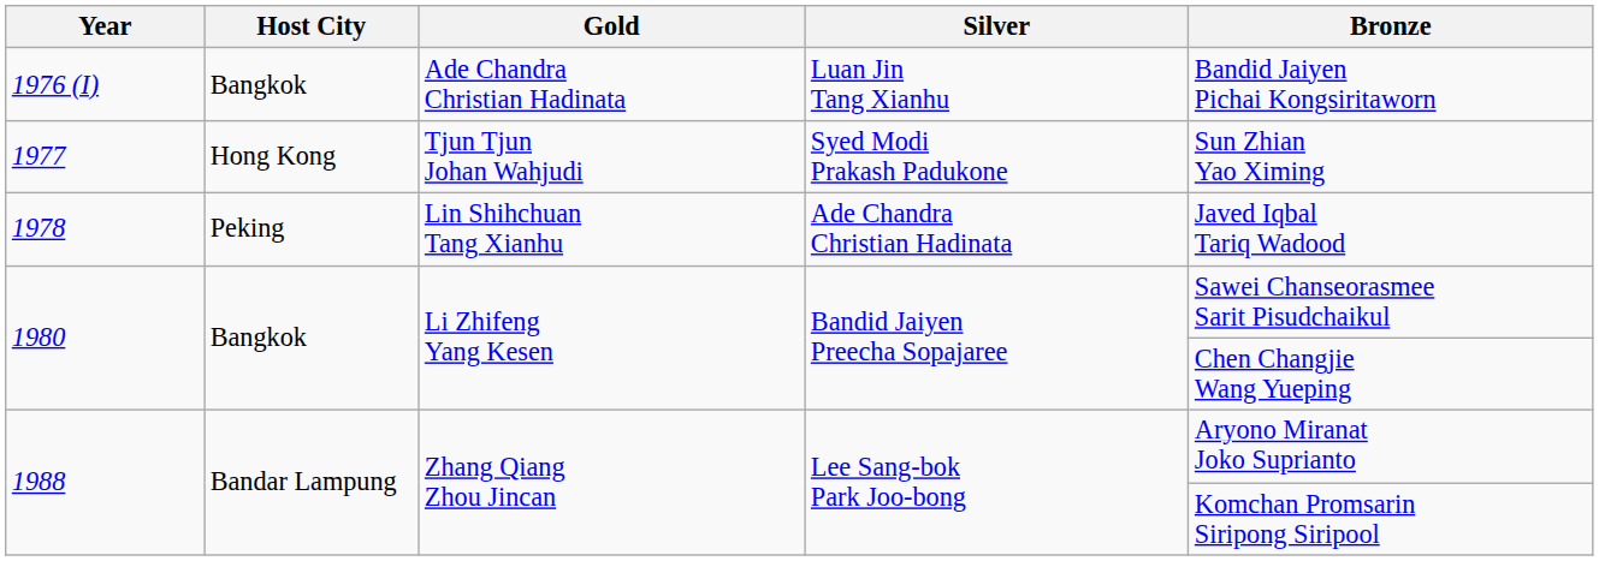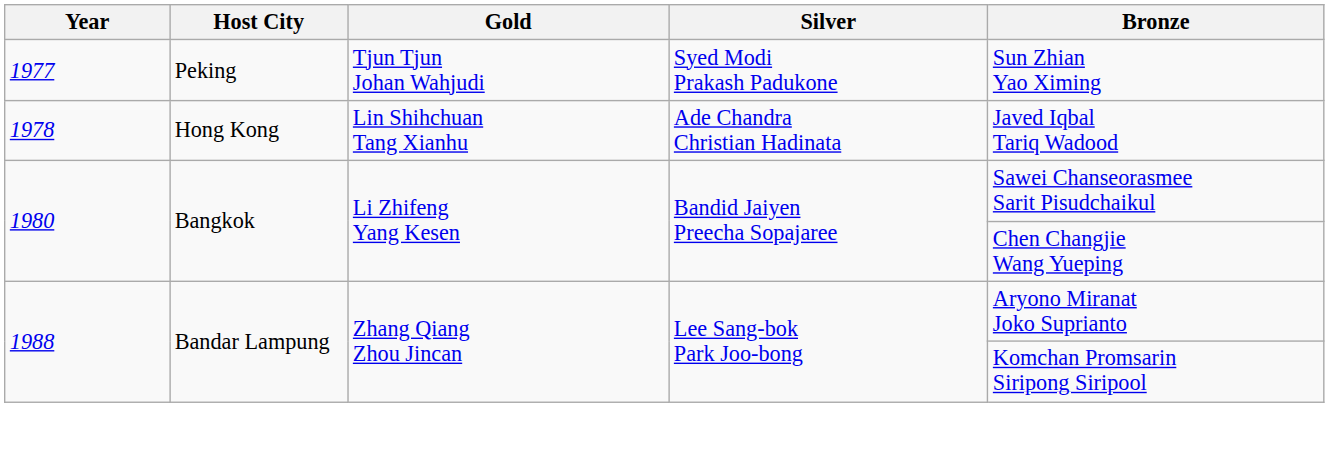- row: 1976 (I) | Bangkok | Ade Chandra Christian Hadinata | Luan Jin Tang Xianhu | Bandid Jaiyen Pichai Kongsiritaworn
1977 | Host City: Hong Kong -> Peking
1978 | Host City: Peking -> Hong Kong
